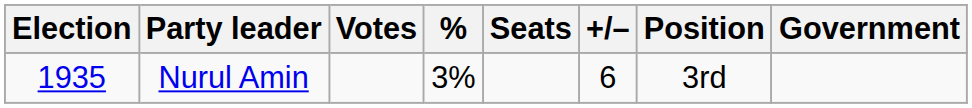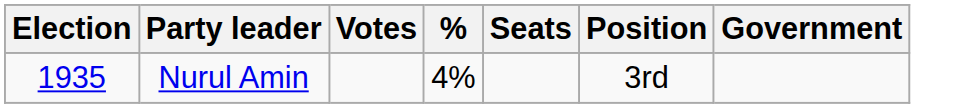- column: +/– | 6
Nurul Amin | %: 3% -> 4%
